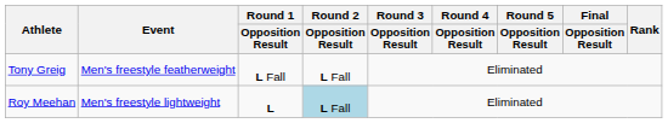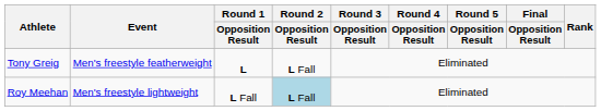Tony Greig | Round 1 / Opposition Result: L Fall -> L
Roy Meehan | Round 1 / Opposition Result: L -> L Fall
